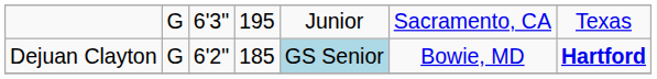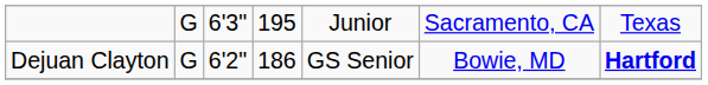Dejuan Clayton | column 4: 185 -> 186
Dejuan Clayton | column 5: lightblue background -> no background
